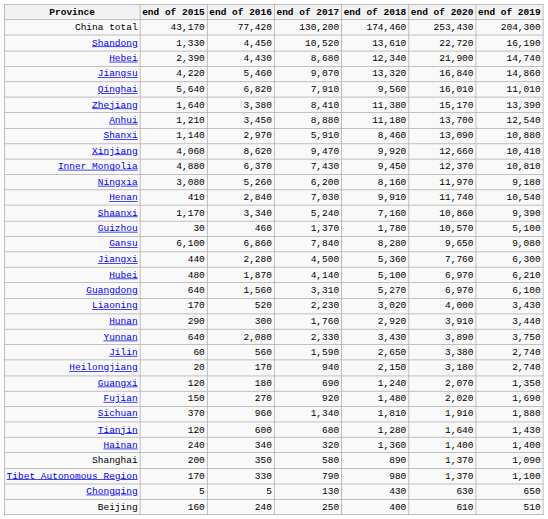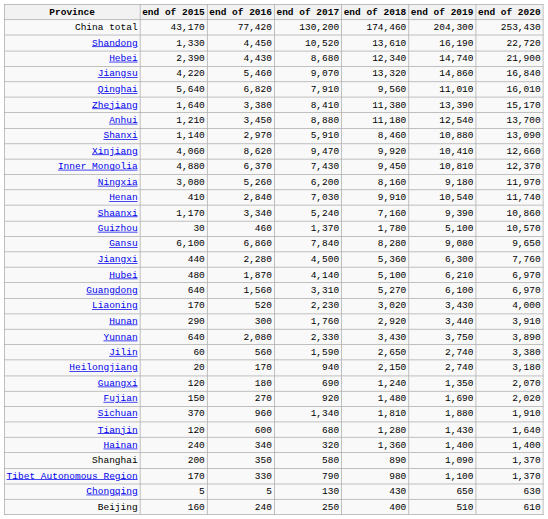columns swapped: end of 2019 <-> end of 2020
